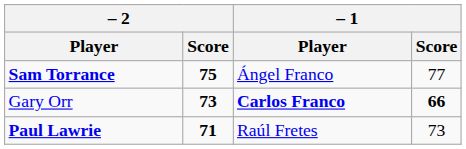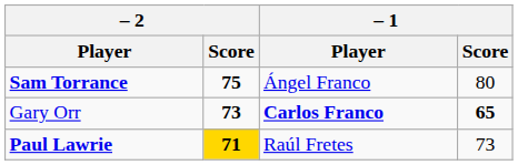Sam Torrance | – 1 / Score: 77 -> 80
Gary Orr | – 1 / Score: 66 -> 65
Paul Lawrie | – 2 / Score: no background -> gold background
